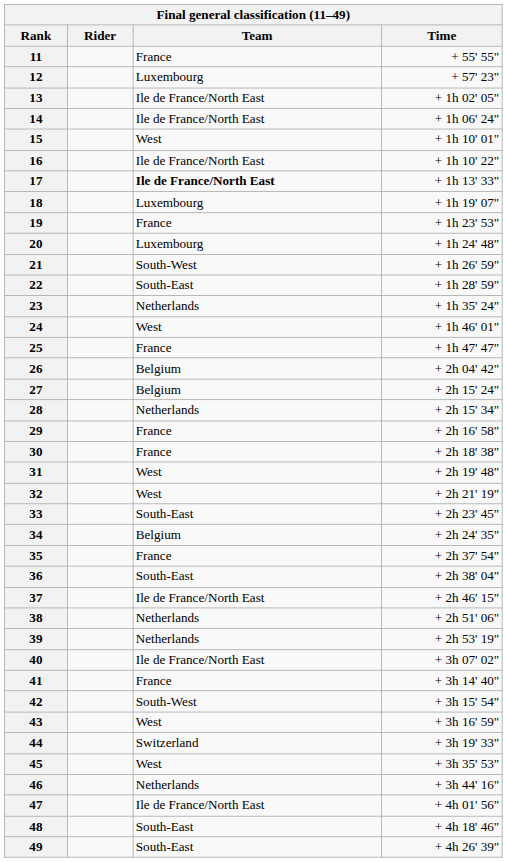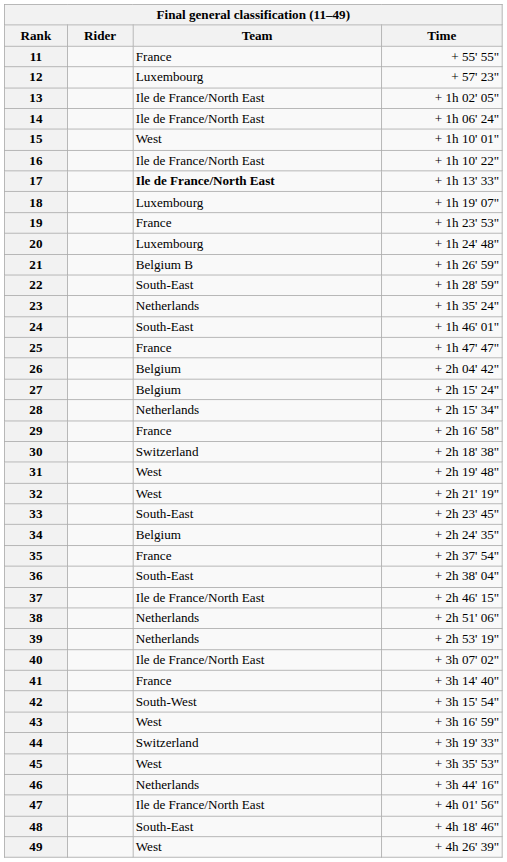21 | Team: South-West -> Belgium B
24 | Team: West -> South-East
30 | Team: France -> Switzerland
49 | Team: South-East -> West
